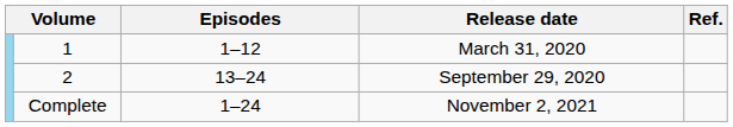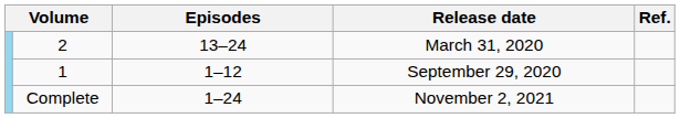March 31, 2020 | column 2: 1 -> 2
March 31, 2020 | Episodes: 1–12 -> 13–24
September 29, 2020 | column 2: 2 -> 1
September 29, 2020 | Episodes: 13–24 -> 1–12
